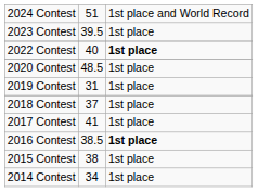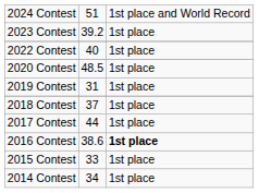2023 Contest | column 2: 39.5 -> 39.2
2022 Contest | column 3: bold -> normal
2017 Contest | column 2: 41 -> 44
2016 Contest | column 2: 38.5 -> 38.6
2015 Contest | column 2: 38 -> 33
